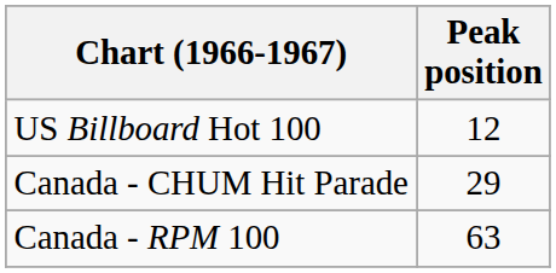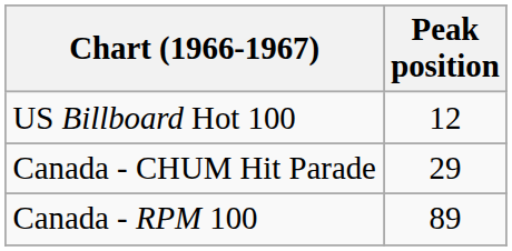Canada - RPM 100 | Peak position: 63 -> 89
